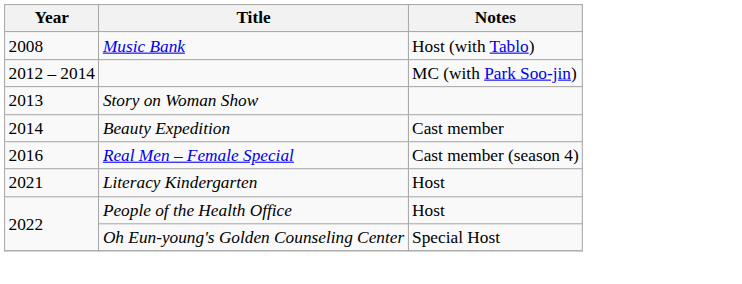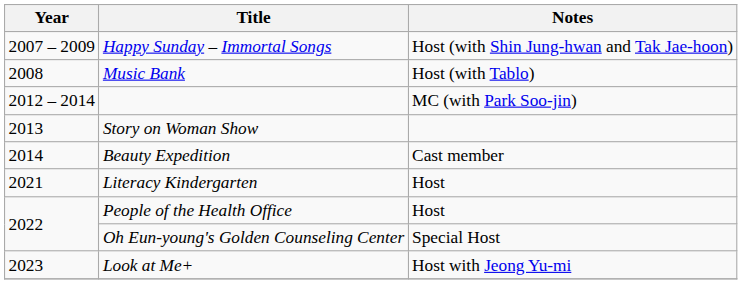+ row: 2007 – 2009 | Happy Sunday – Immortal Songs | Host (with Shin Jung-hwan and Tak Jae-hoon)
- row: 2016 | Real Men – Female Special | Cast member (season 4)
+ row: 2023 | Look at Me+ | Host with Jeong Yu-mi
